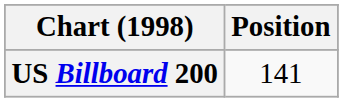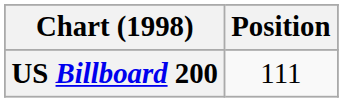US Billboard 200 | Position: 141 -> 111
